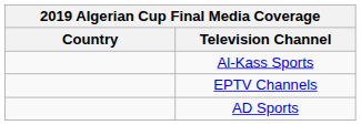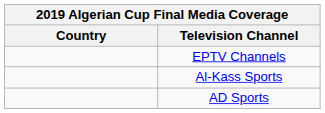rows swapped: EPTV Channels <-> Al-Kass Sports
